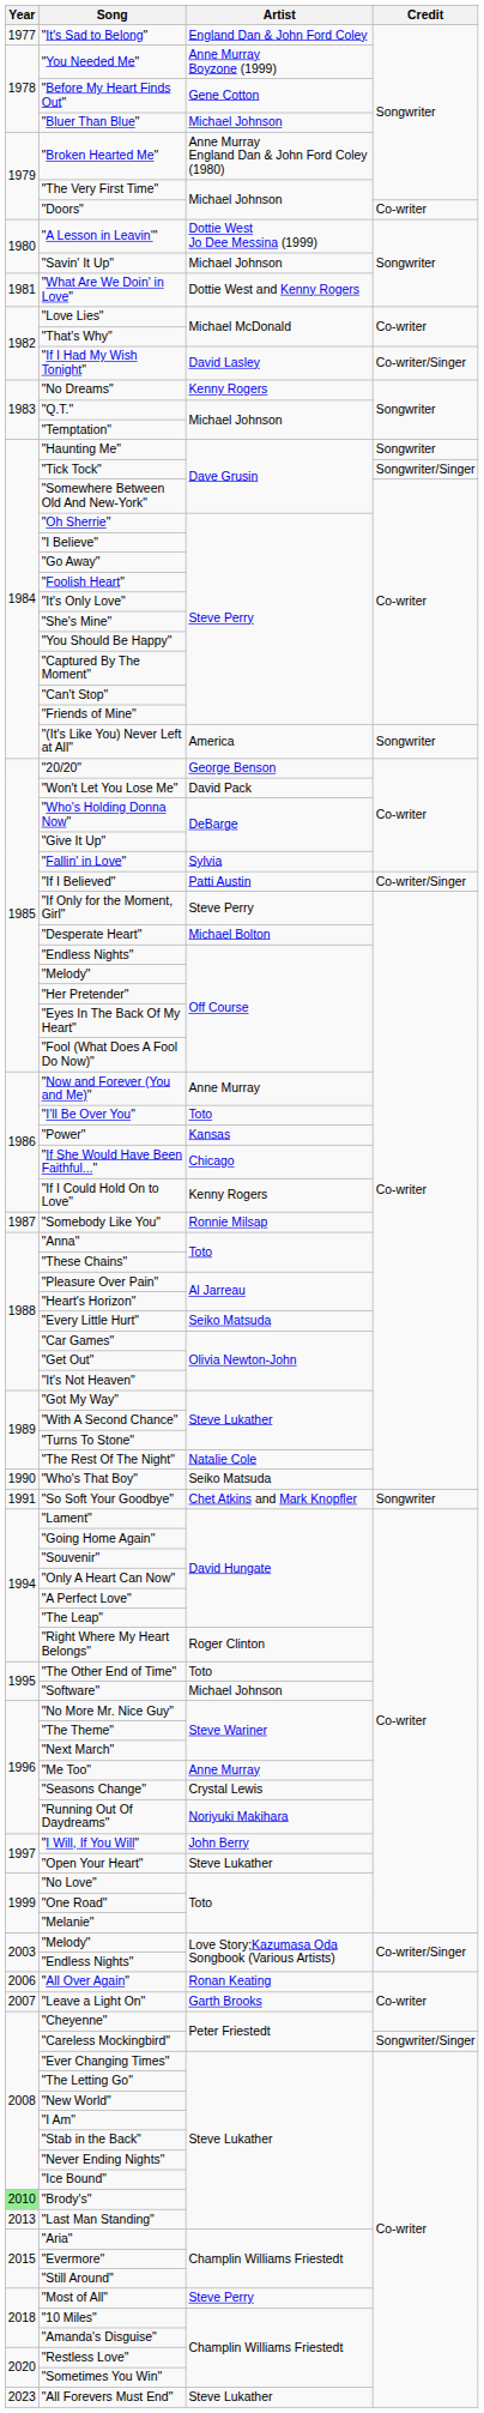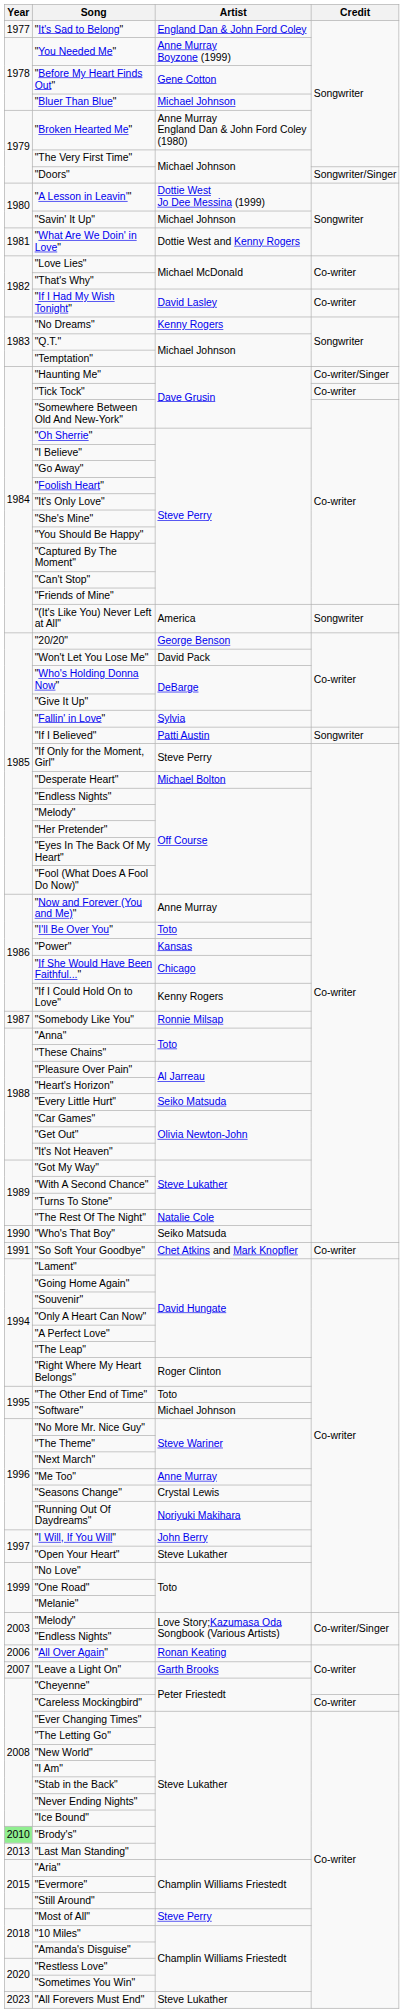"Doors" | Credit: Co-writer -> Songwriter/Singer
"If I Had My Wish Tonight" | Credit: Co-writer/Singer -> Co-writer
"Haunting Me" | Credit: Songwriter -> Co-writer/Singer
"Tick Tock" | Credit: Songwriter/Singer -> Co-writer
"If I Believed" | Credit: Co-writer/Singer -> Songwriter
"So Soft Your Goodbye" | Credit: Songwriter -> Co-writer
"Careless Mockingbird" | Credit: Songwriter/Singer -> Co-writer
